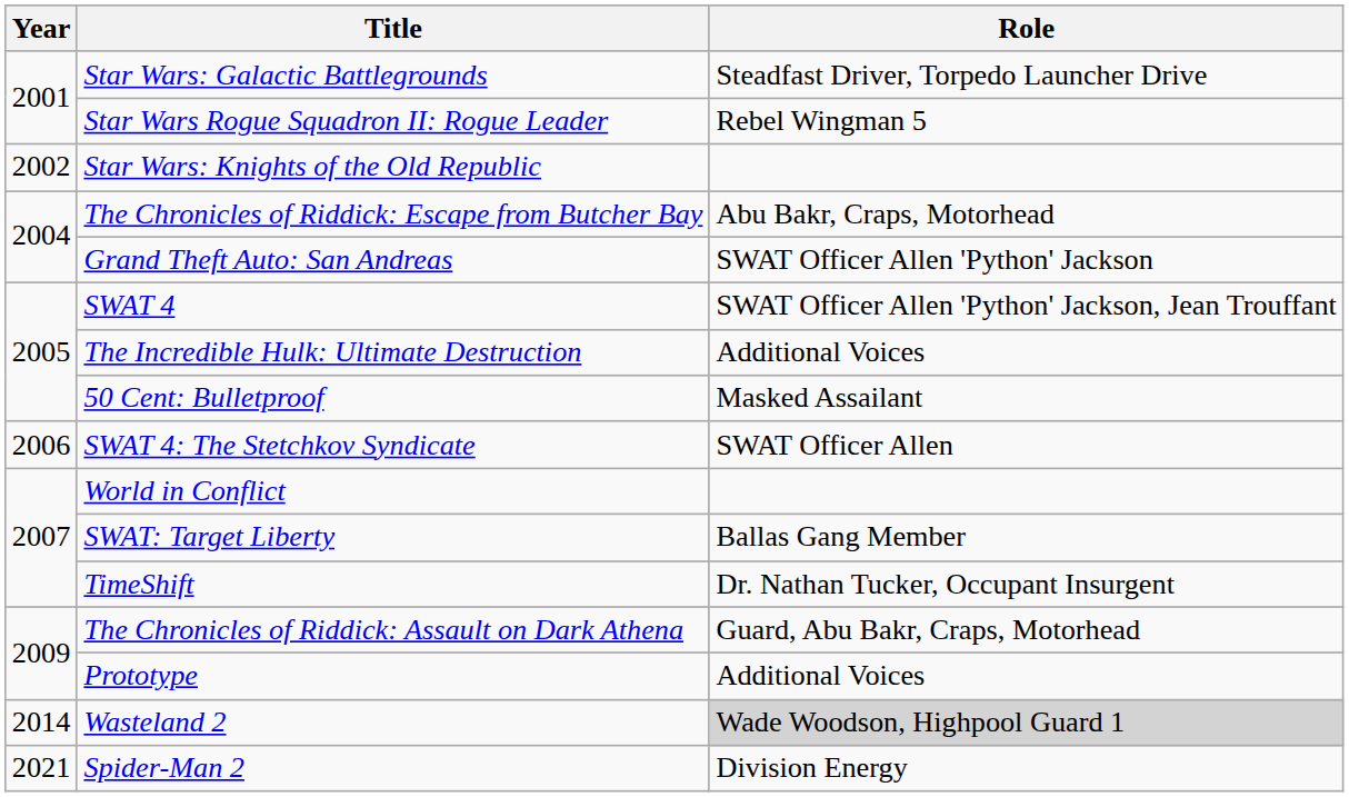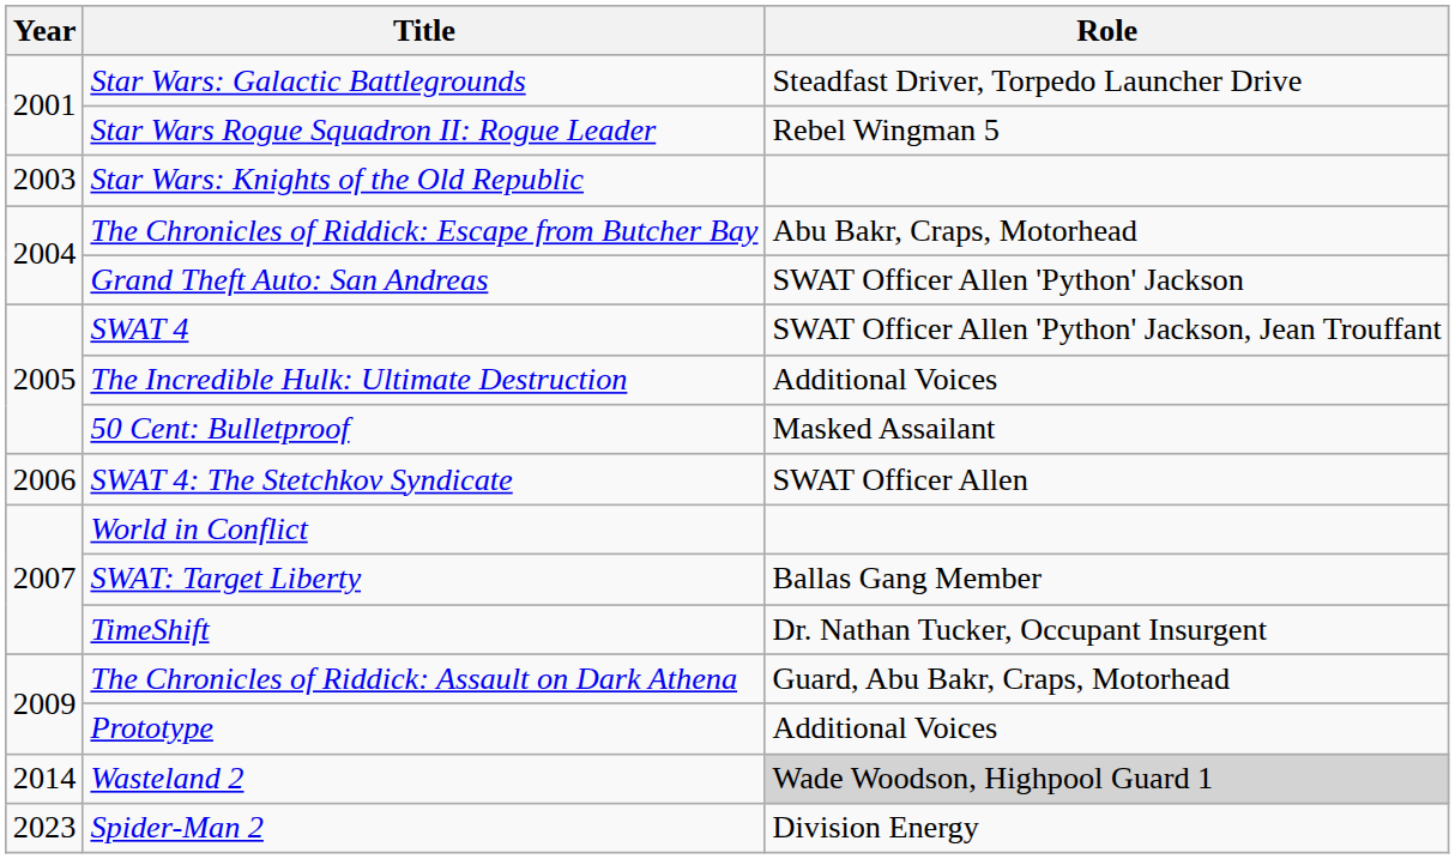Star Wars: Knights of the Old Republic | Year: 2002 -> 2003
Spider-Man 2 | Year: 2021 -> 2023
